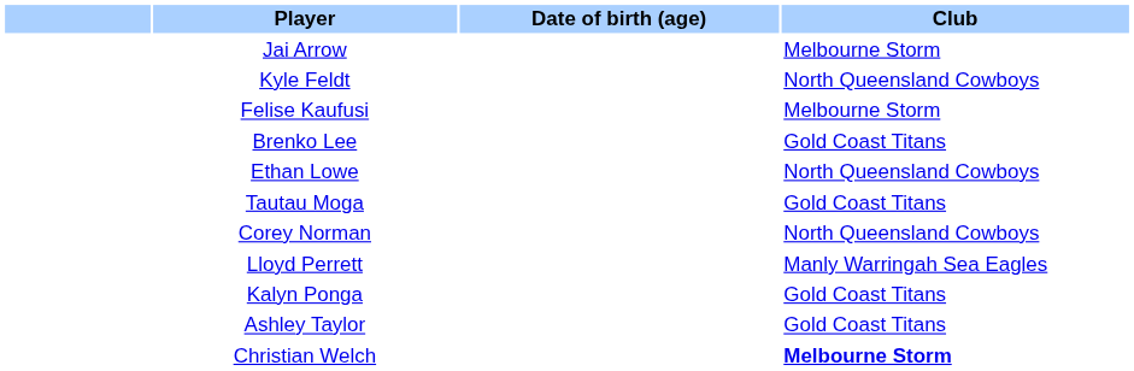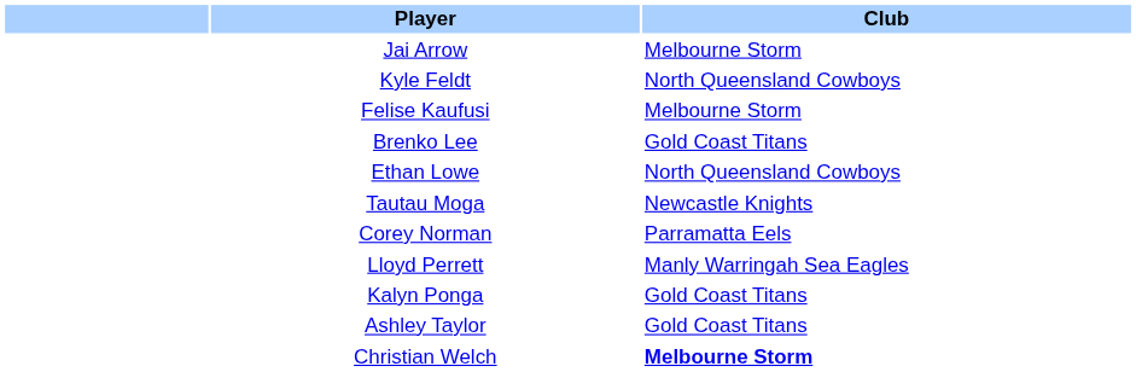- column: Date of birth (age)
Tautau Moga | Club: Gold Coast Titans -> Newcastle Knights
Corey Norman | Club: North Queensland Cowboys -> Parramatta Eels
